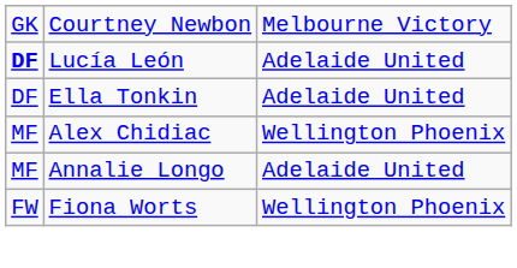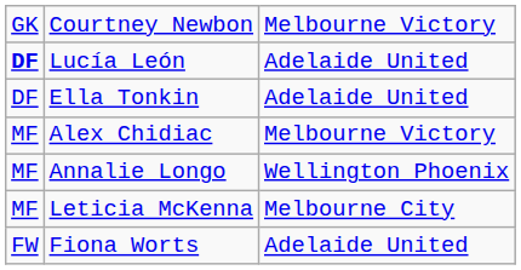Alex Chidiac | column 3: Wellington Phoenix -> Melbourne Victory
Annalie Longo | column 3: Adelaide United -> Wellington Phoenix
+ row: MF | Leticia McKenna | Melbourne City
Fiona Worts | column 3: Wellington Phoenix -> Adelaide United
